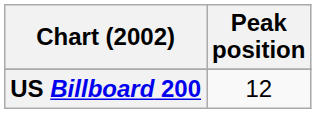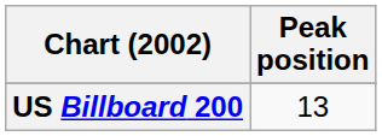US Billboard 200 | Peak position: 12 -> 13
